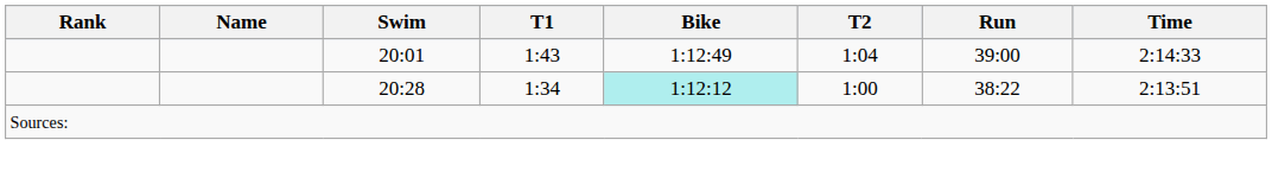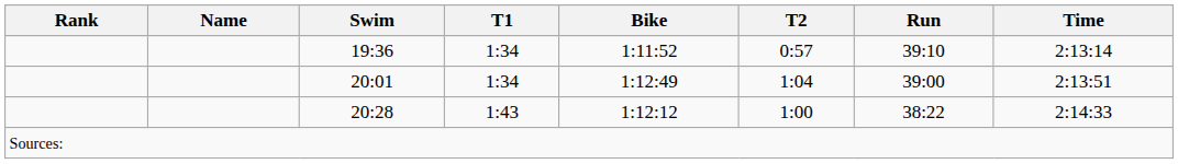+ row: 19:36 | 1:34 | 1:11:52 | 0:57 | 39:10 | 2:13:14
20:01 | T1: 1:43 -> 1:34
20:01 | Time: 2:14:33 -> 2:13:51
20:28 | T1: 1:34 -> 1:43
20:28 | Bike: paleturquoise background -> no background
20:28 | Time: 2:13:51 -> 2:14:33
